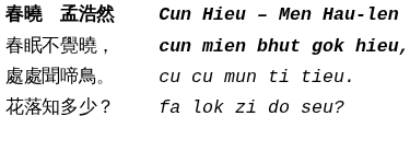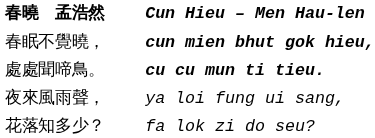處處聞啼鳥。 | Cun Hieu – Men Hau-len: normal -> bold
+ row: 夜來風雨聲， | ya loi fung ui sang,
